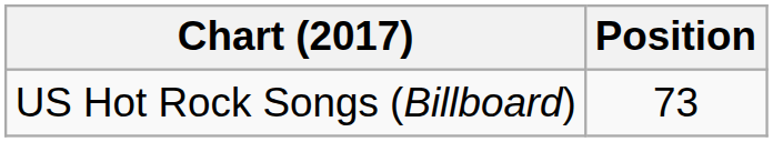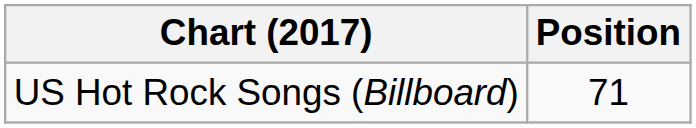US Hot Rock Songs (Billboard) | Position: 73 -> 71
